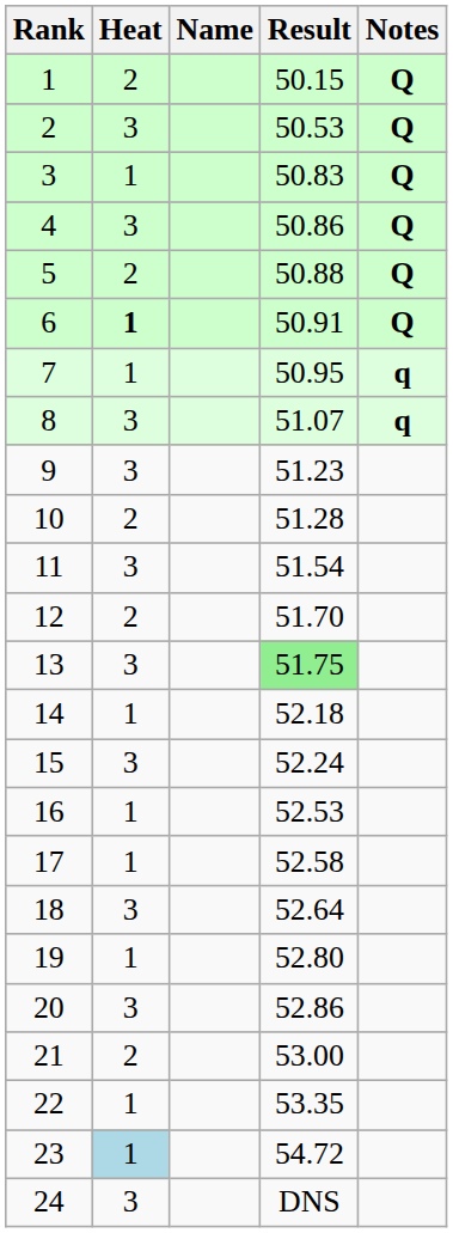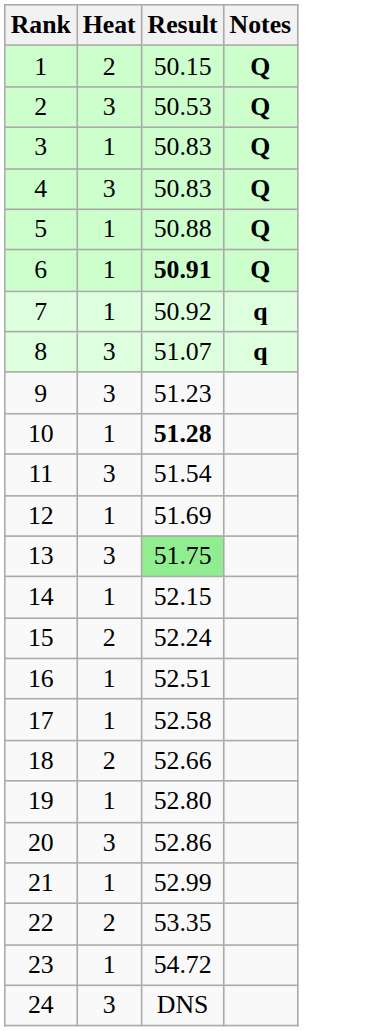- column: Name
4 | Result: 50.86 -> 50.83
5 | Heat: 2 -> 1
6 | Heat: bold -> normal
6 | Result: normal -> bold
7 | Result: 50.95 -> 50.92
10 | Heat: 2 -> 1
10 | Result: normal -> bold
12 | Heat: 2 -> 1
12 | Result: 51.70 -> 51.69
14 | Result: 52.18 -> 52.15
15 | Heat: 3 -> 2
16 | Result: 52.53 -> 52.51
18 | Heat: 3 -> 2
18 | Result: 52.64 -> 52.66
21 | Heat: 2 -> 1
21 | Result: 53.00 -> 52.99
22 | Heat: 1 -> 2
23 | Heat: lightblue background -> no background
